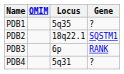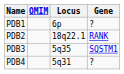PDB1 | Locus: 5q35 -> 6p
PDB2 | Gene: SQSTM1 -> RANK
PDB3 | Locus: 6p -> 5q35
PDB3 | Gene: RANK -> SQSTM1
